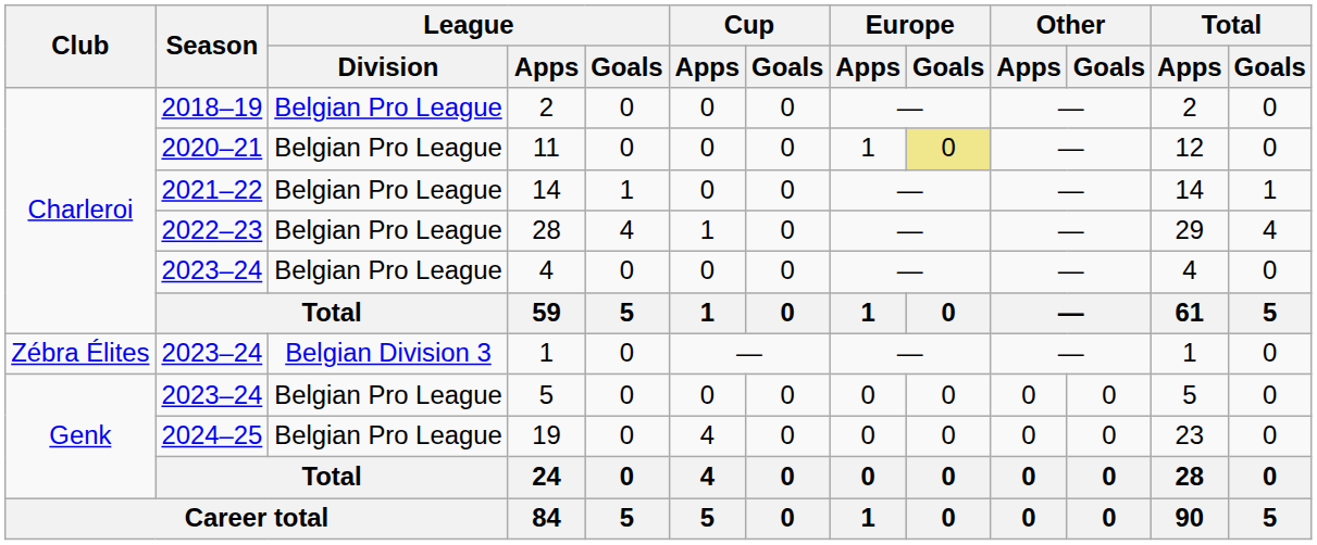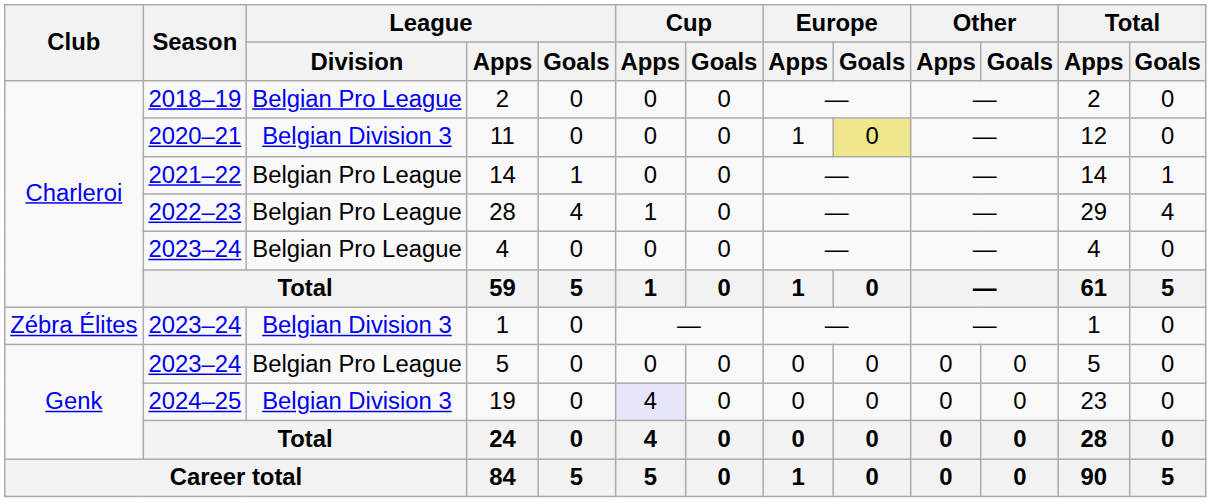11 | League / Division: Belgian Pro League -> Belgian Division 3
19 | League / Division: Belgian Pro League -> Belgian Division 3
19 | Cup / Apps: no background -> lavender background
